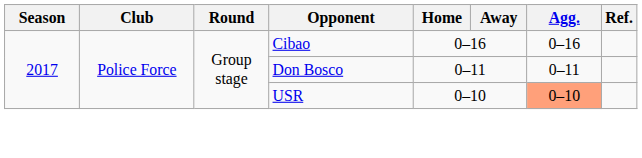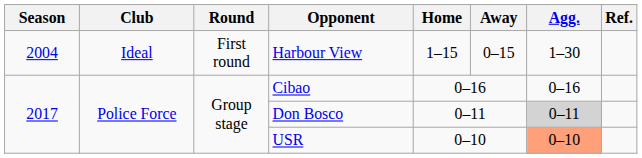+ row: 2004 | Ideal | First round | Harbour View | 1–15 | 0–15 | 1–30
Don Bosco | Agg.: no background -> lightgrey background
